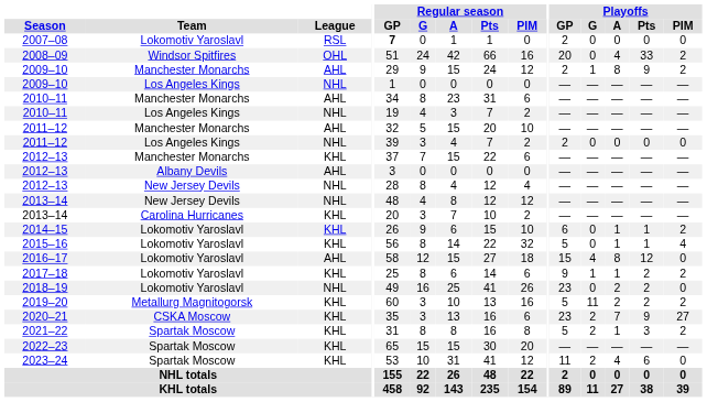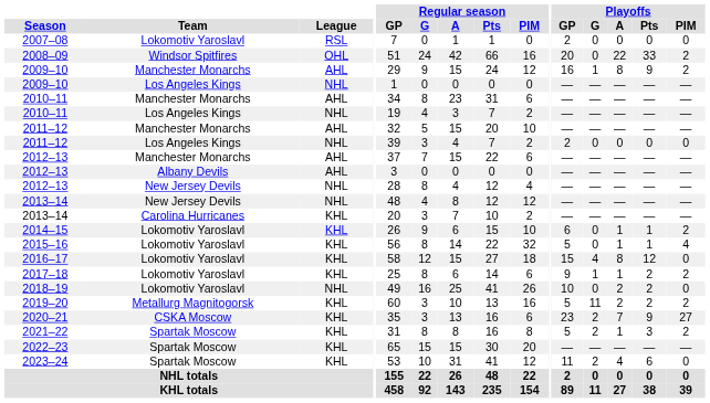2007–08 | Regular season / GP: bold -> normal
2008–09 | Playoffs / A: 4 -> 22
2009–10 / Manchester Monarchs | Playoffs / GP: 2 -> 16
2012–13 / Manchester Monarchs | League: KHL -> AHL
2016–17 | League: AHL -> KHL
2018–19 | Playoffs / GP: 23 -> 10
